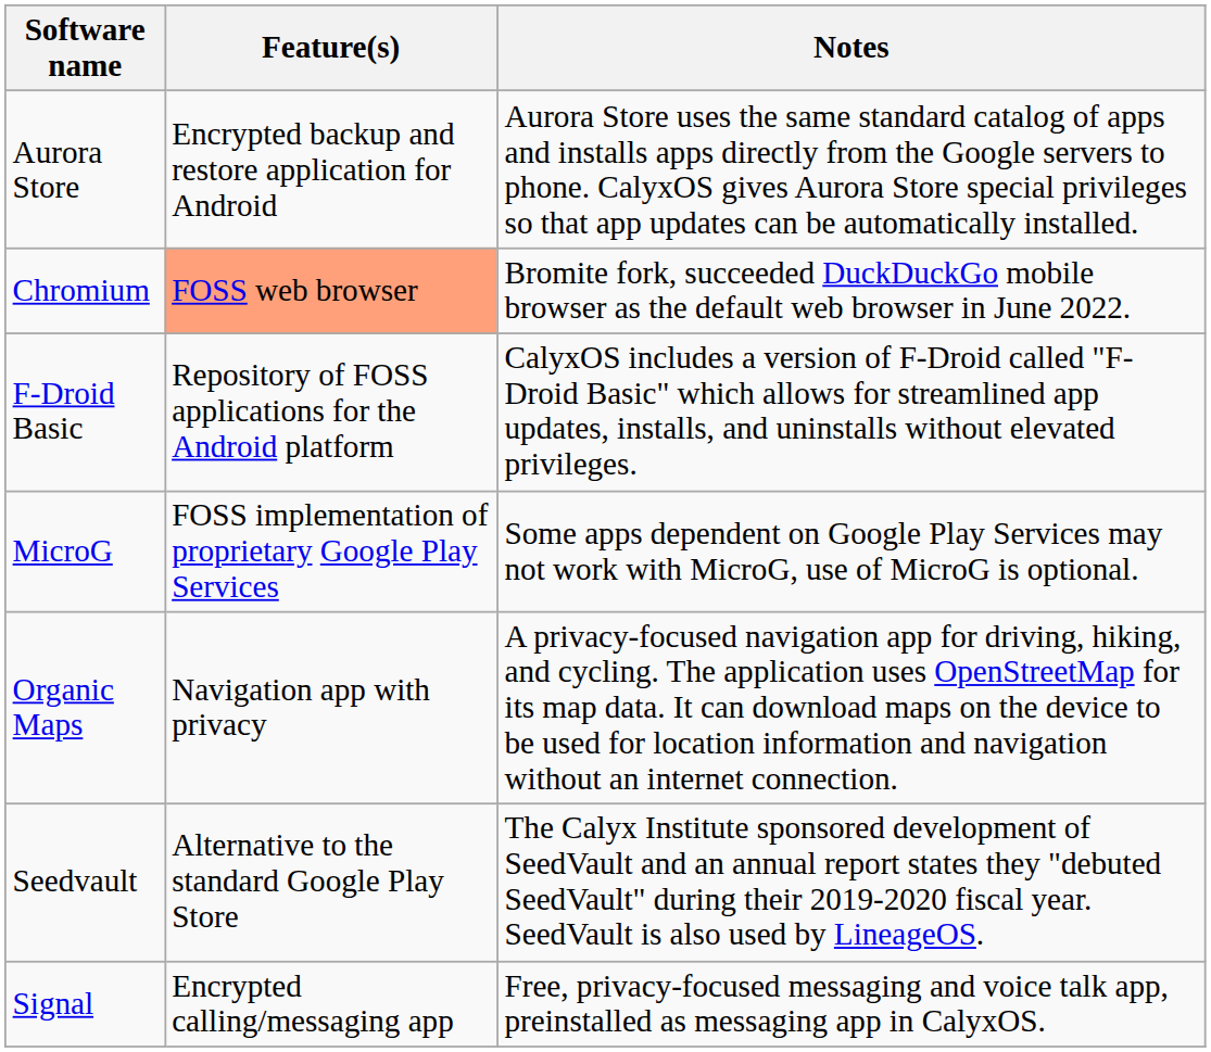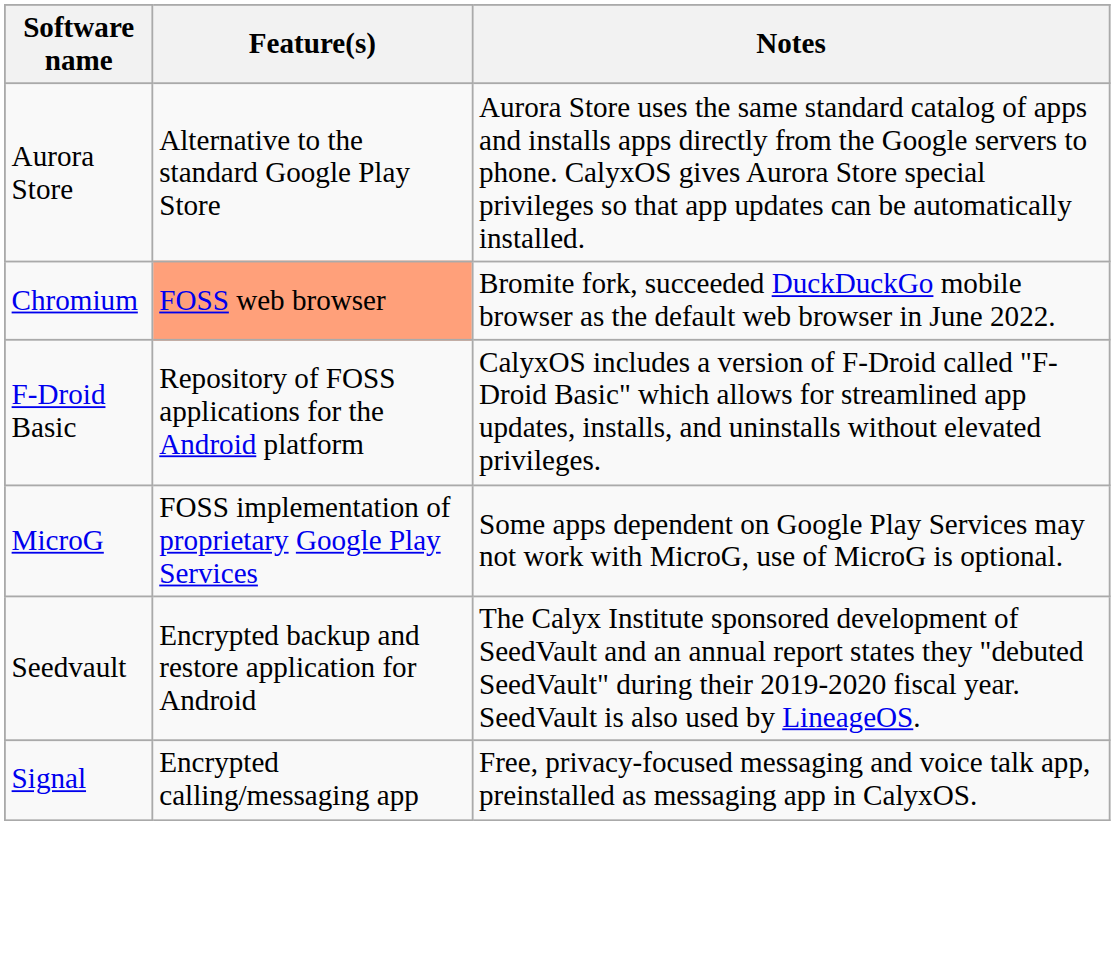Aurora Store | Feature(s): Encrypted backup and restore application for Android -> Alternative to the standard Google Play Store
- row: Organic Maps | Navigation app with privacy | A privacy-focused navigation app for driving, hiking, and cycling. The application uses OpenStreetMap for its map data. It can download maps on the device to be used for location information and navigation without an internet connection.
Seedvault | Feature(s): Alternative to the standard Google Play Store -> Encrypted backup and restore application for Android
